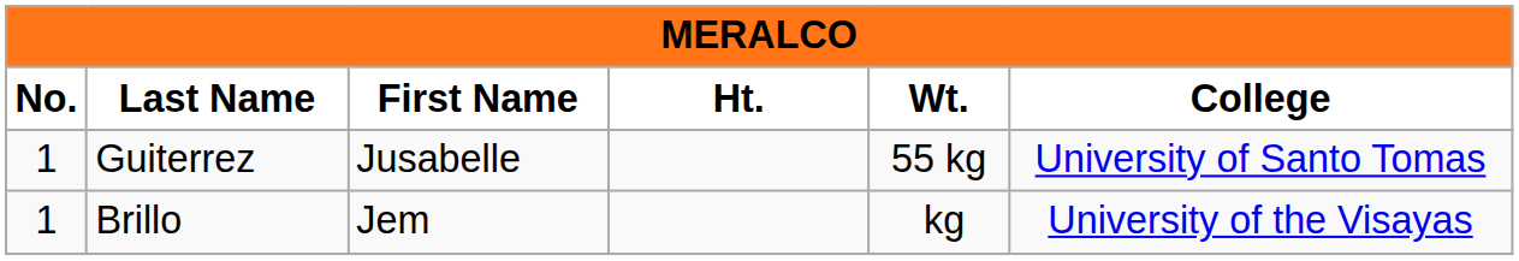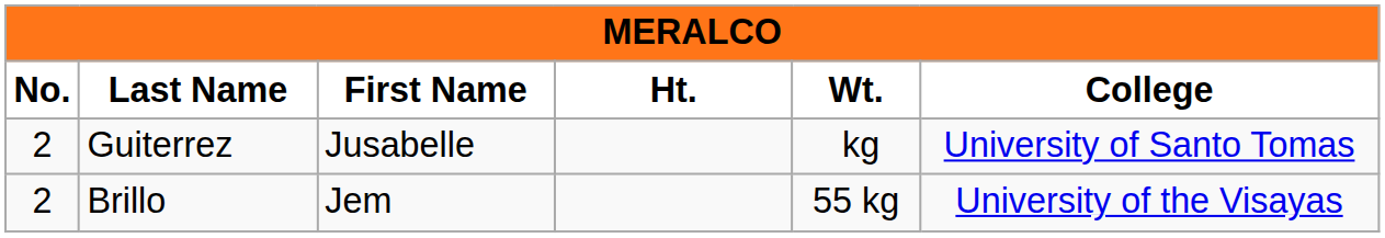Guiterrez | No.: 1 -> 2
Guiterrez | Wt.: 55 kg -> kg
Brillo | No.: 1 -> 2
Brillo | Wt.: kg -> 55 kg
